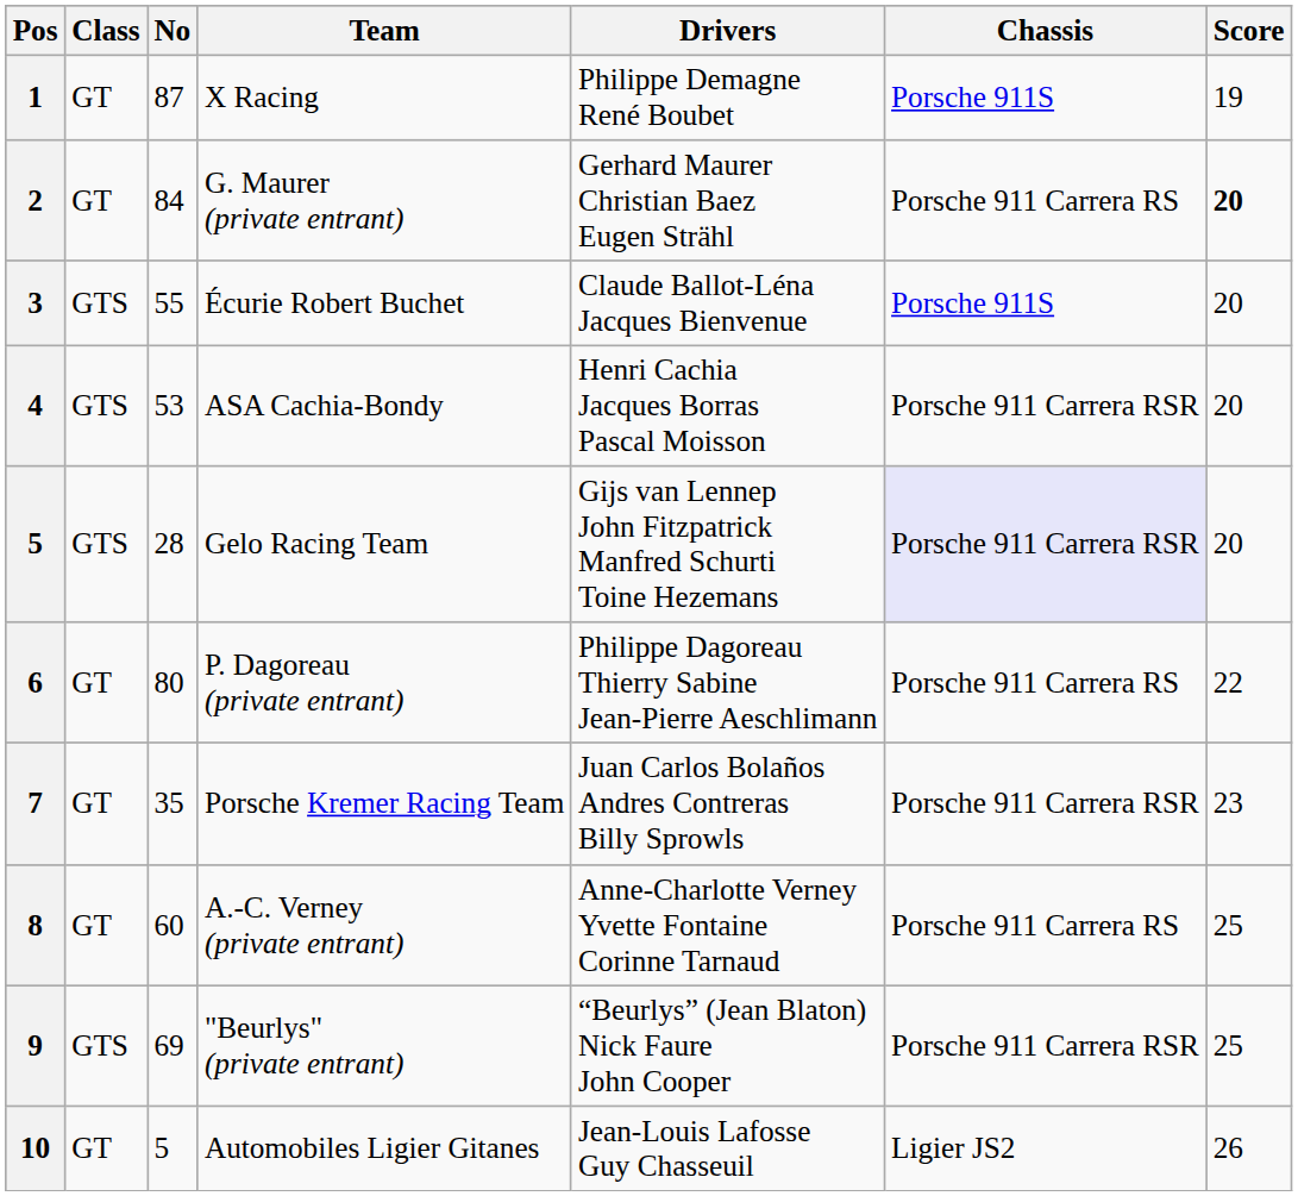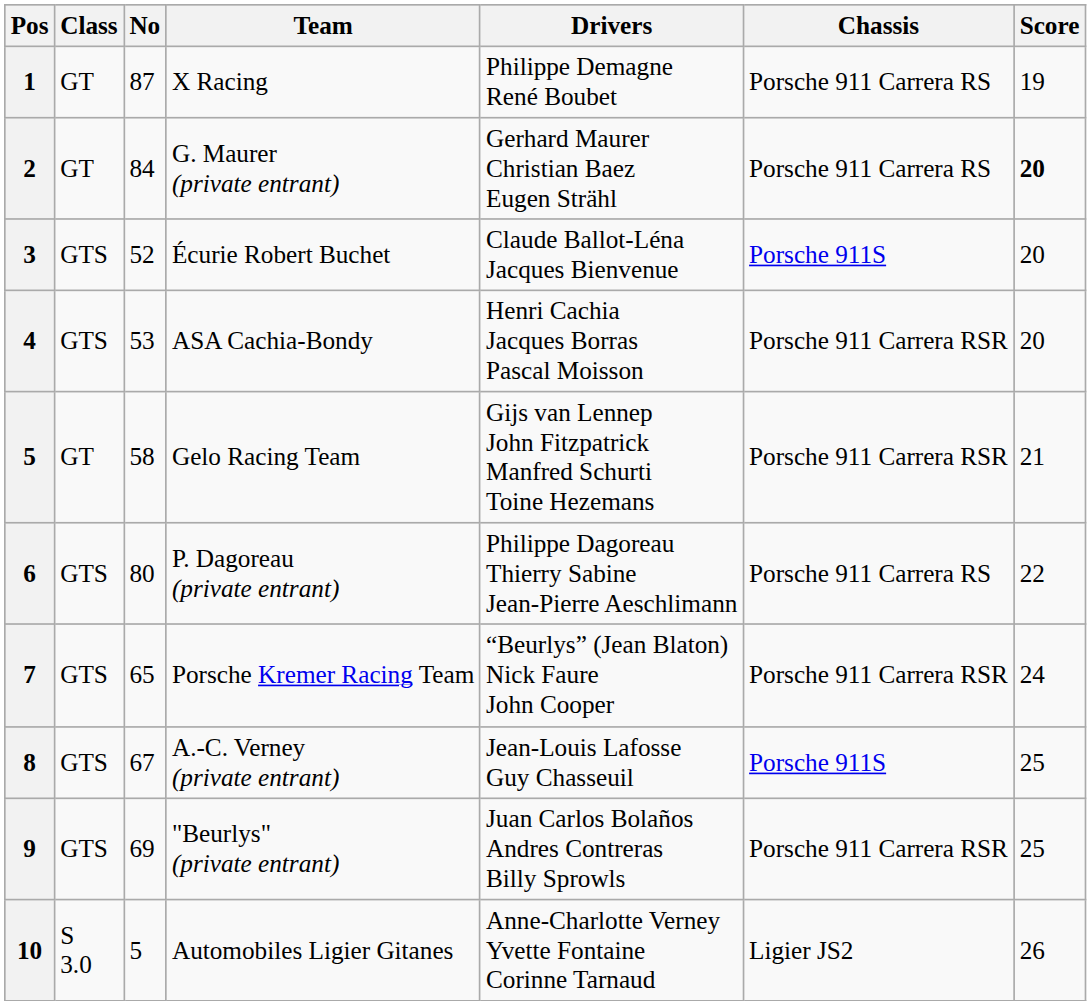X Racing | Chassis: Porsche 911S -> Porsche 911 Carrera RS
Écurie Robert Buchet | No: 55 -> 52
Gelo Racing Team | Class: GTS -> GT
Gelo Racing Team | No: 28 -> 58
Gelo Racing Team | Chassis: lavender background -> no background
Gelo Racing Team | Score: 20 -> 21
P. Dagoreau (private entrant) | Class: GT -> GTS
Porsche Kremer Racing Team | Class: GT -> GTS
Porsche Kremer Racing Team | No: 35 -> 65
Porsche Kremer Racing Team | Drivers: Juan Carlos Bolaños Andres Contreras Billy Sprowls -> “Beurlys” (Jean Blaton) Nick Faure John Cooper
Porsche Kremer Racing Team | Score: 23 -> 24
A.-C. Verney (private entrant) | Class: GT -> GTS
A.-C. Verney (private entrant) | No: 60 -> 67
A.-C. Verney (private entrant) | Drivers: Anne-Charlotte Verney Yvette Fontaine Corinne Tarnaud -> Jean-Louis Lafosse Guy Chasseuil
A.-C. Verney (private entrant) | Chassis: Porsche 911 Carrera RS -> Porsche 911S
"Beurlys" (private entrant) | Drivers: “Beurlys” (Jean Blaton) Nick Faure John Cooper -> Juan Carlos Bolaños Andres Contreras Billy Sprowls
Automobiles Ligier Gitanes | Class: GT -> S 3.0
Automobiles Ligier Gitanes | Drivers: Jean-Louis Lafosse Guy Chasseuil -> Anne-Charlotte Verney Yvette Fontaine Corinne Tarnaud
